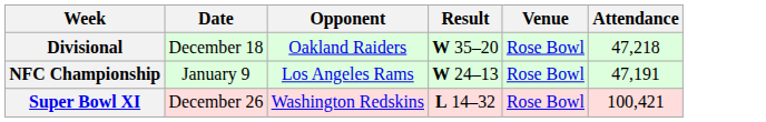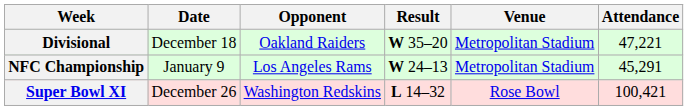Divisional | Venue: Rose Bowl -> Metropolitan Stadium
Divisional | Attendance: 47,218 -> 47,221
NFC Championship | Venue: Rose Bowl -> Metropolitan Stadium
NFC Championship | Attendance: 47,191 -> 45,291
